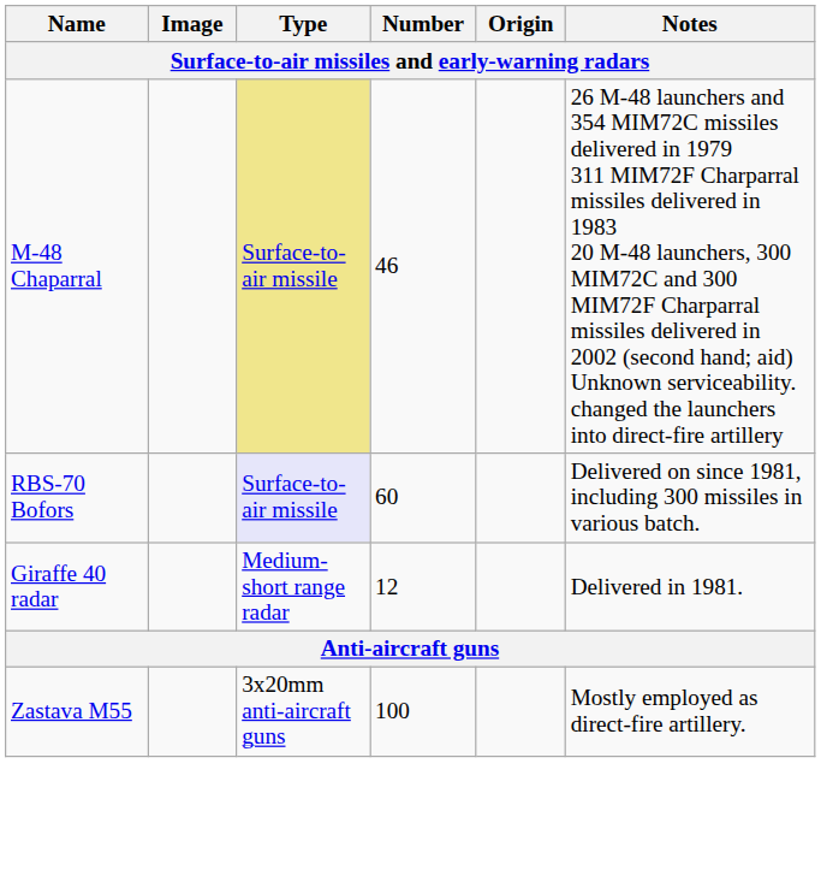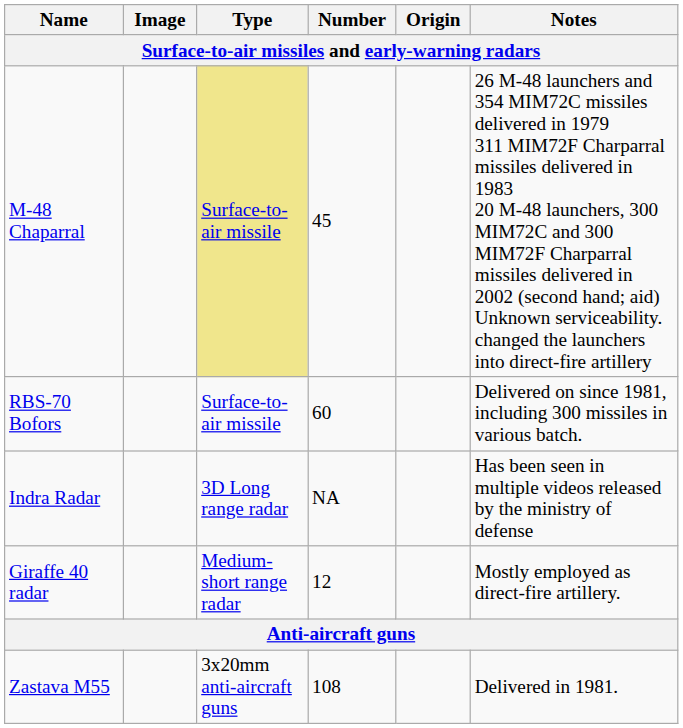M-48 Chaparral | Number: 46 -> 45
RBS-70 Bofors | Type: lavender background -> no background
+ row: Indra Radar | 3D Long range radar | NA | Has been seen in multiple videos released by the ministry of defense
Giraffe 40 radar | Notes: Delivered in 1981. -> Mostly employed as direct-fire artillery.
Zastava M55 | Number: 100 -> 108
Zastava M55 | Notes: Mostly employed as direct-fire artillery. -> Delivered in 1981.
